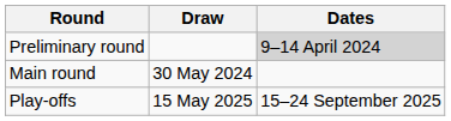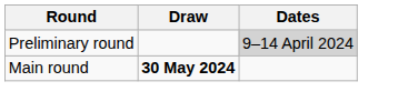Main round | Draw: normal -> bold
- row: Play-offs | 15 May 2025 | 15–24 September 2025
